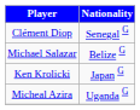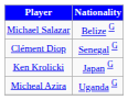rows swapped: Michael Salazar <-> Clément Diop
